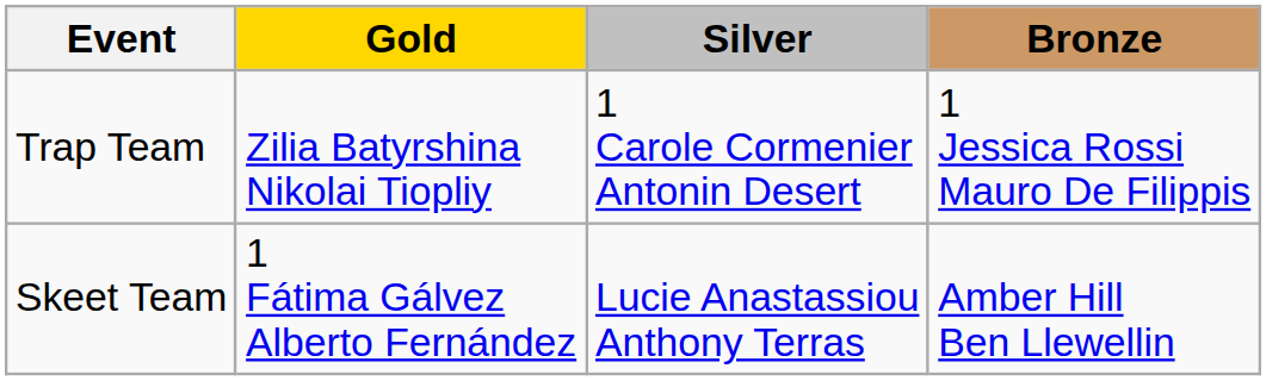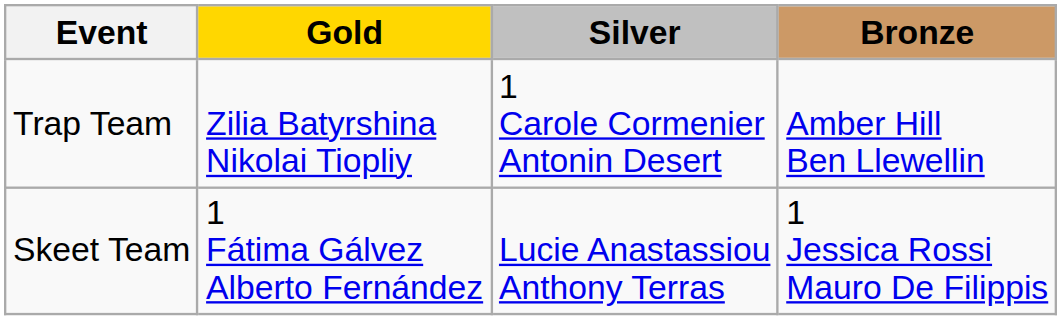Trap Team | Bronze: 1 Jessica Rossi Mauro De Filippis -> Amber Hill Ben Llewellin
Skeet Team | Bronze: Amber Hill Ben Llewellin -> 1 Jessica Rossi Mauro De Filippis
